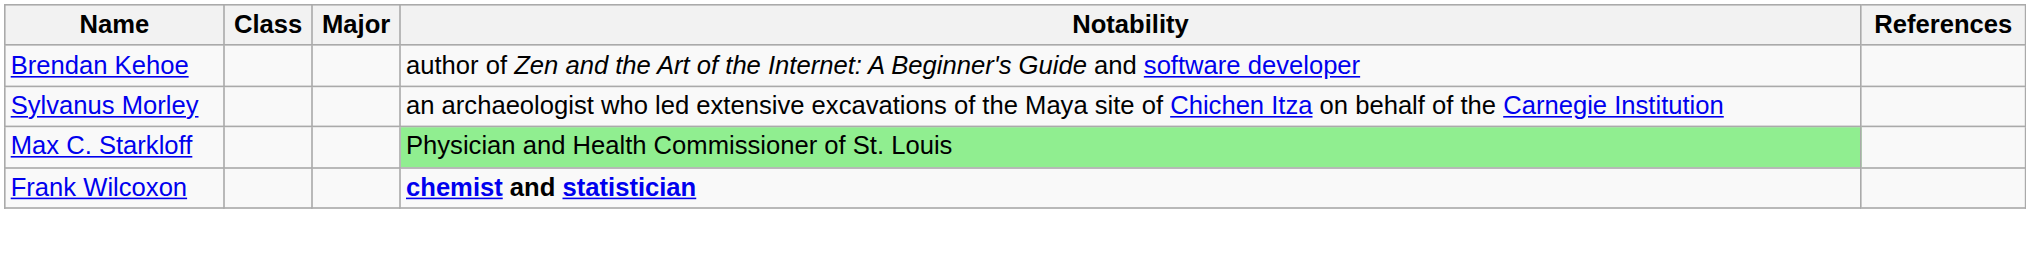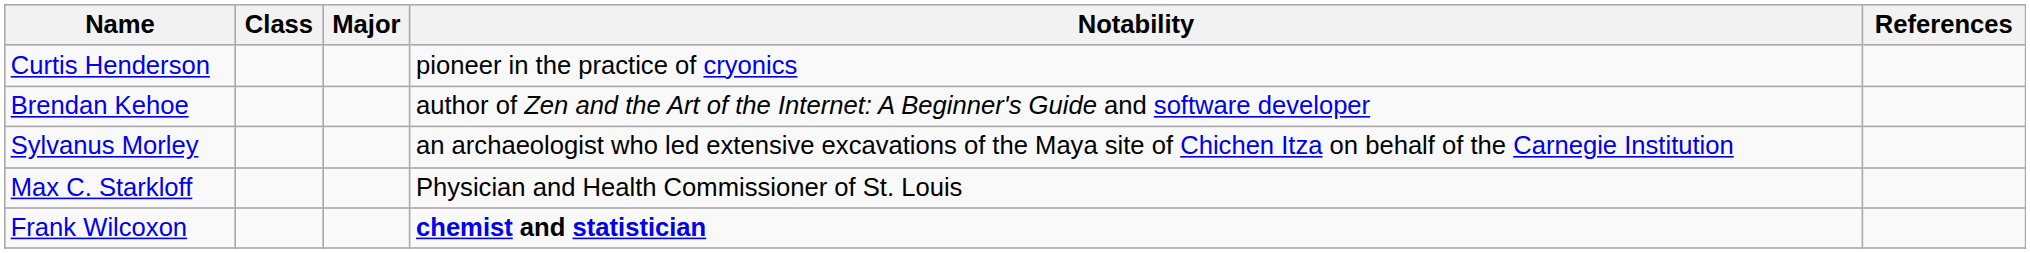+ row: Curtis Henderson | pioneer in the practice of cryonics
Max C. Starkloff | Notability: lightgreen background -> no background
